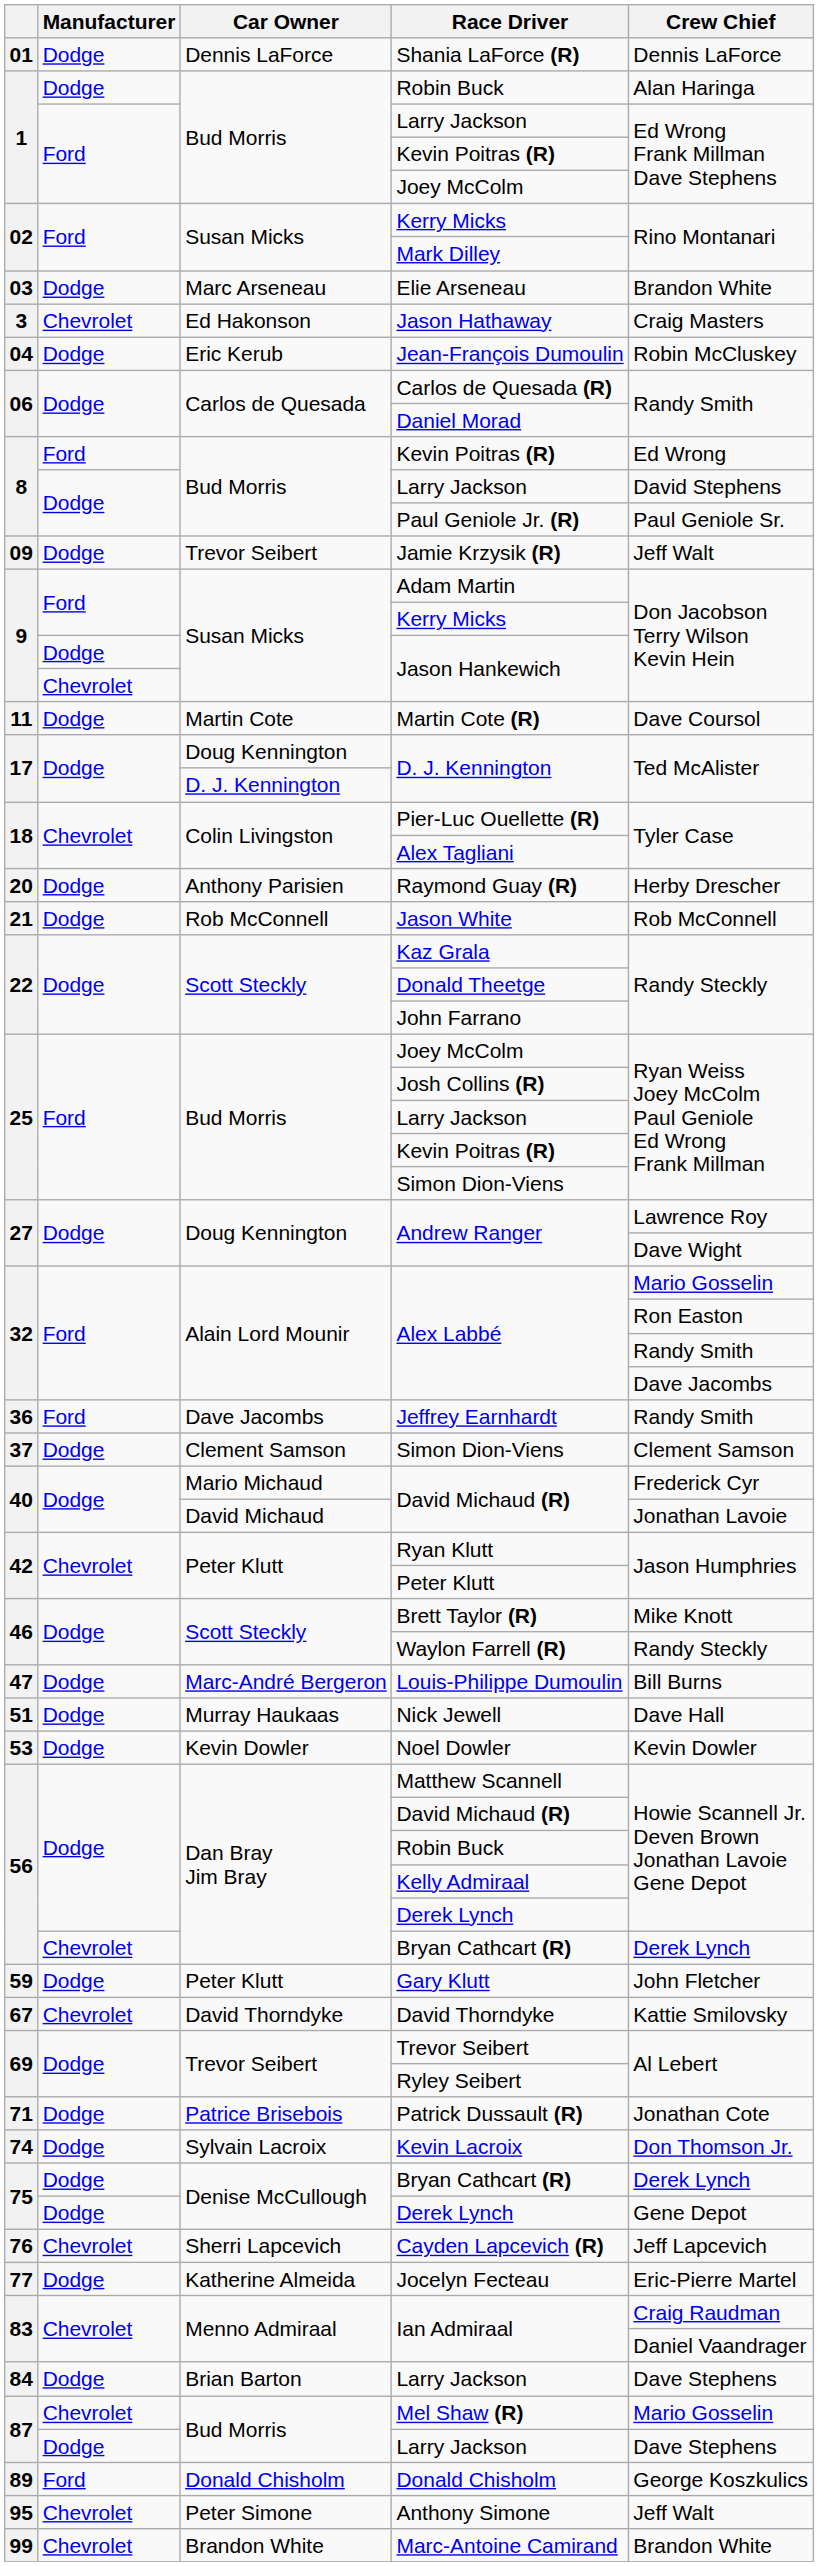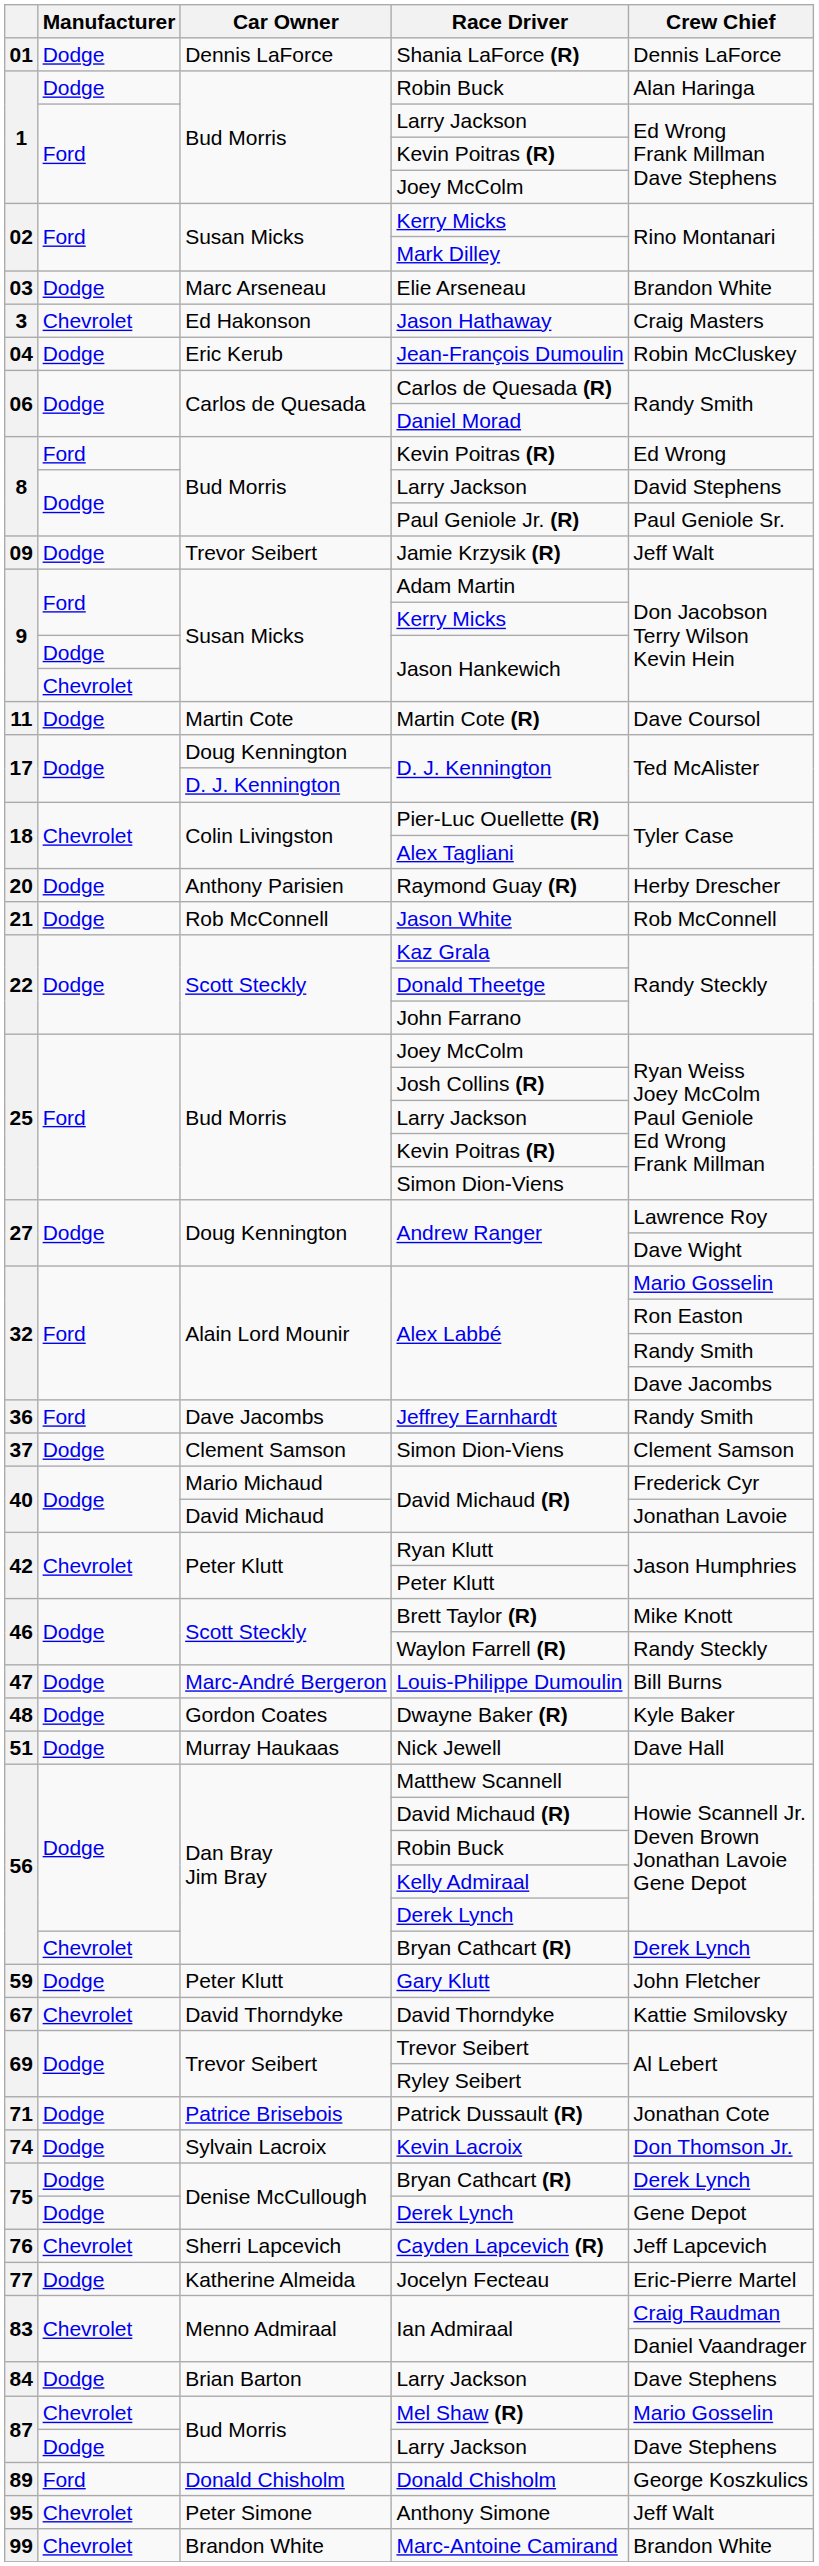+ row: 48 | Dodge | Gordon Coates | Dwayne Baker (R) | Kyle Baker
- row: 53 | Dodge | Kevin Dowler | Noel Dowler | Kevin Dowler
